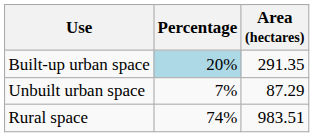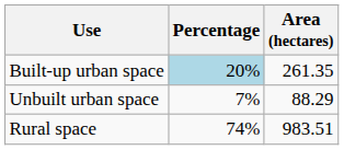Built-up urban space | Area (hectares): 291.35 -> 261.35
Unbuilt urban space | Area (hectares): 87.29 -> 88.29
